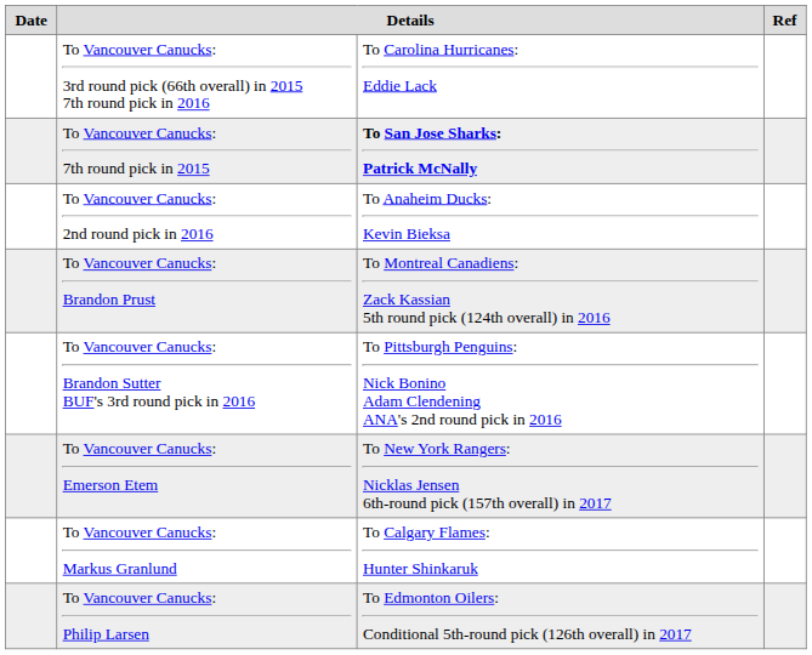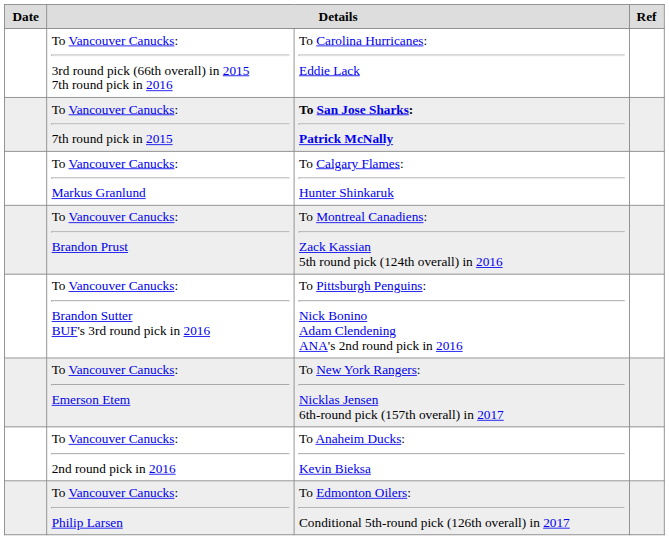rows swapped: To Vancouver Canucks: 2nd round pick in 2016 <-> To Vancouver Canucks: Markus Granlund
